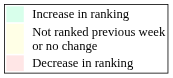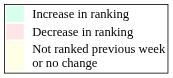rows swapped: Decrease in ranking <-> Not ranked previous week or no change
